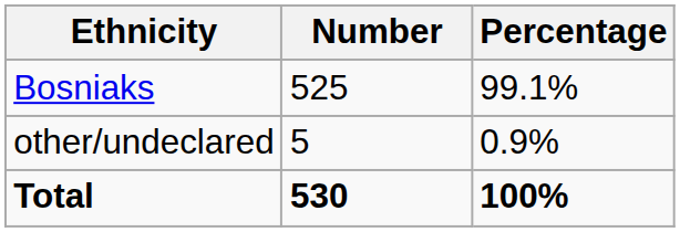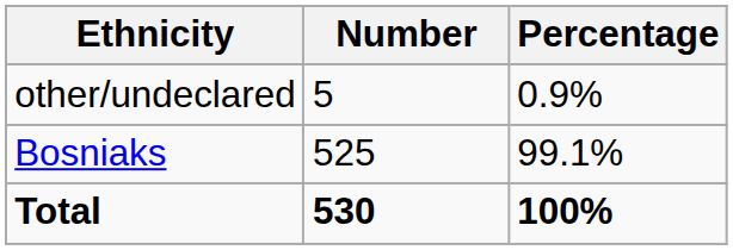rows swapped: Bosniaks <-> other/undeclared
